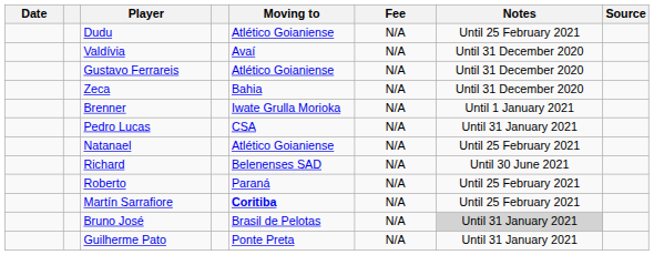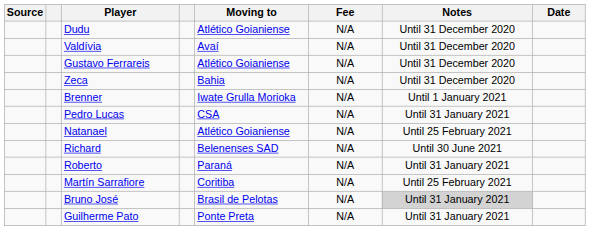columns swapped: Date <-> Source
Dudu | Notes: Until 25 February 2021 -> Until 31 December 2020
Roberto | Notes: Until 25 February 2021 -> Until 31 January 2021
Martín Sarrafiore | Moving to: bold -> normal
